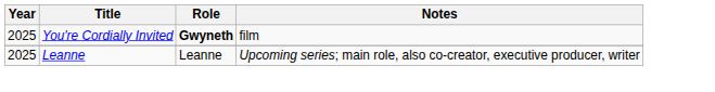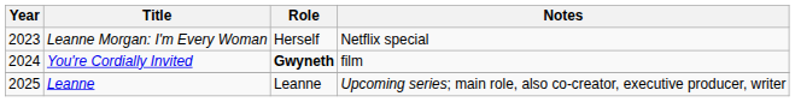+ row: 2023 | Leanne Morgan: I'm Every Woman | Herself | Netflix special
You're Cordially Invited | Year: 2025 -> 2024
